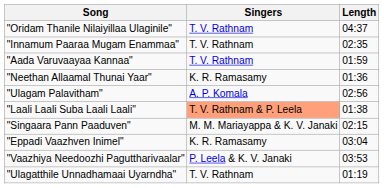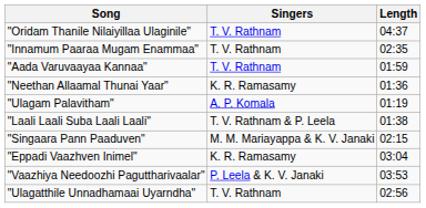"Ulagam Palavitham" | Length: 02:56 -> 01:19
"Laali Laali Suba Laali Laali" | Singers: lightsalmon background -> no background
"Ulagatthile Unnadhamaai Uyarndha" | Length: 01:19 -> 02:56
